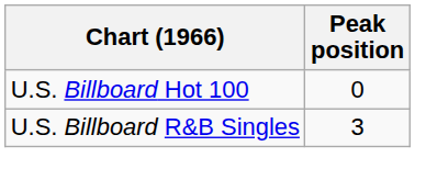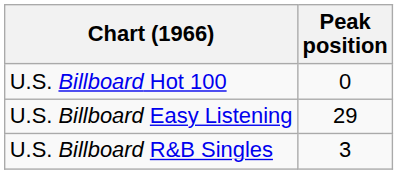+ row: U.S. Billboard Easy Listening | 29
